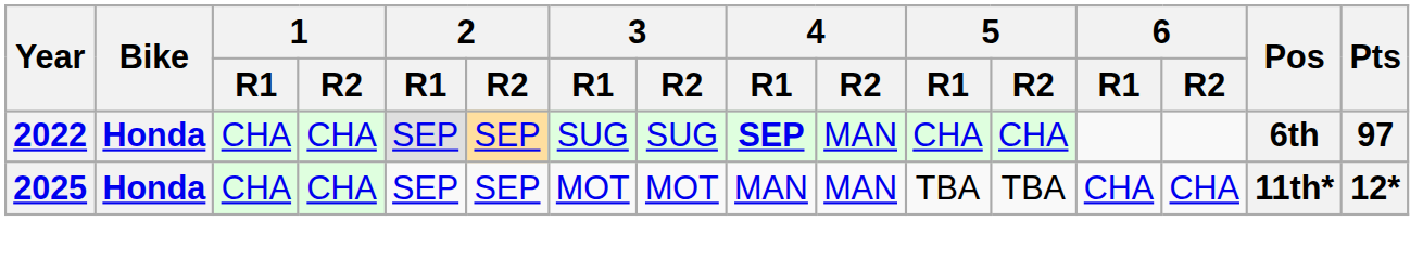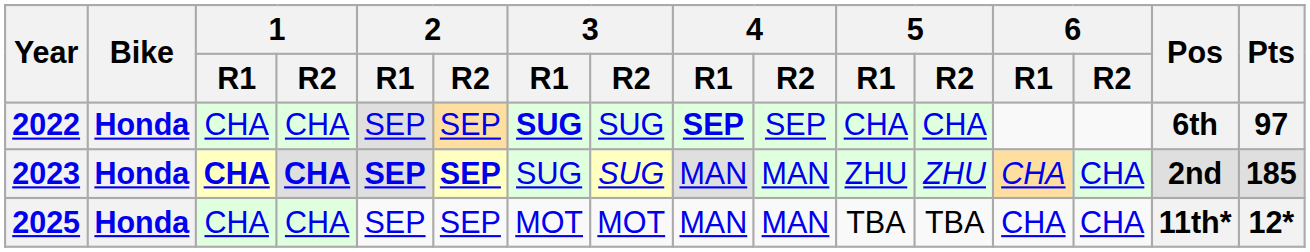2022 | 3 / R1: normal -> bold
2022 | 4 / R2: MAN -> SEP
+ row: 2023 | Honda | CHA | CHA | SEP | SEP | SUG | SUG | MAN | MAN | ZHU | ZHU | CHA | CHA | 2nd | 185
